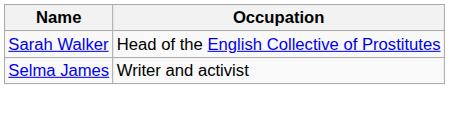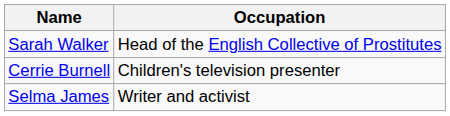+ row: Cerrie Burnell | Children's television presenter
